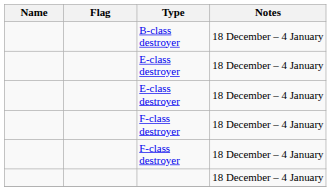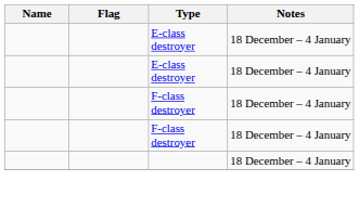- row: B-class destroyer | 18 December – 4 January
